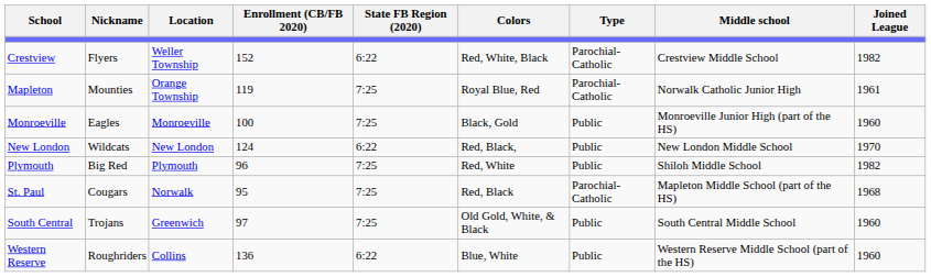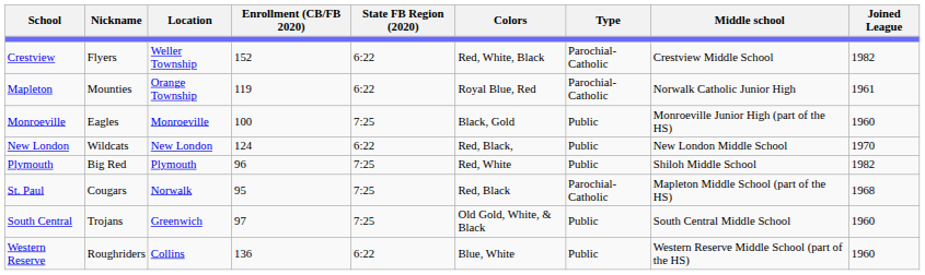Mapleton | State FB Region (2020): 7:25 -> 6:22
